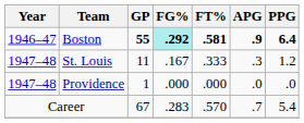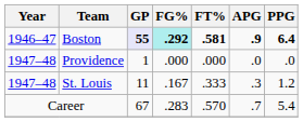Boston | GP: no background -> lavender background
rows swapped: St. Louis <-> Providence
